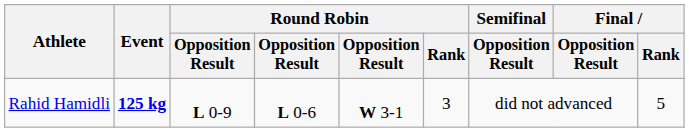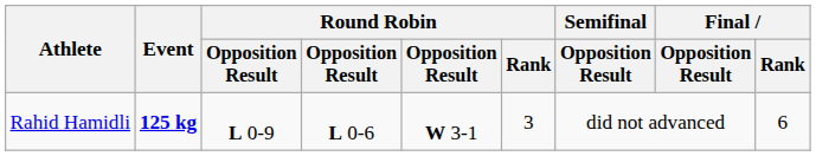Rahid Hamidli | Final / Rank: 5 -> 6
